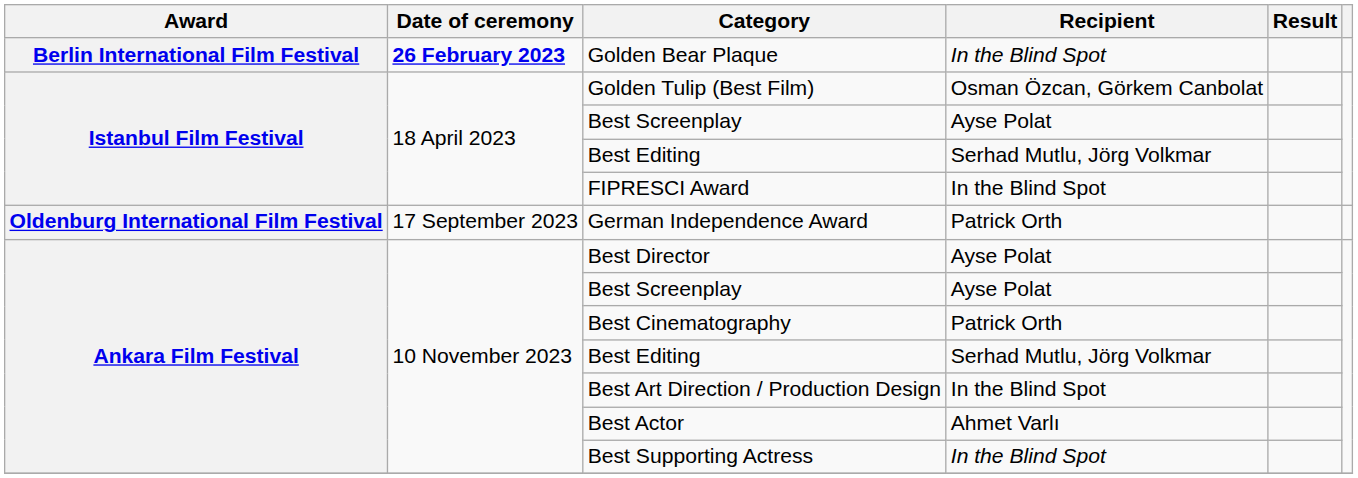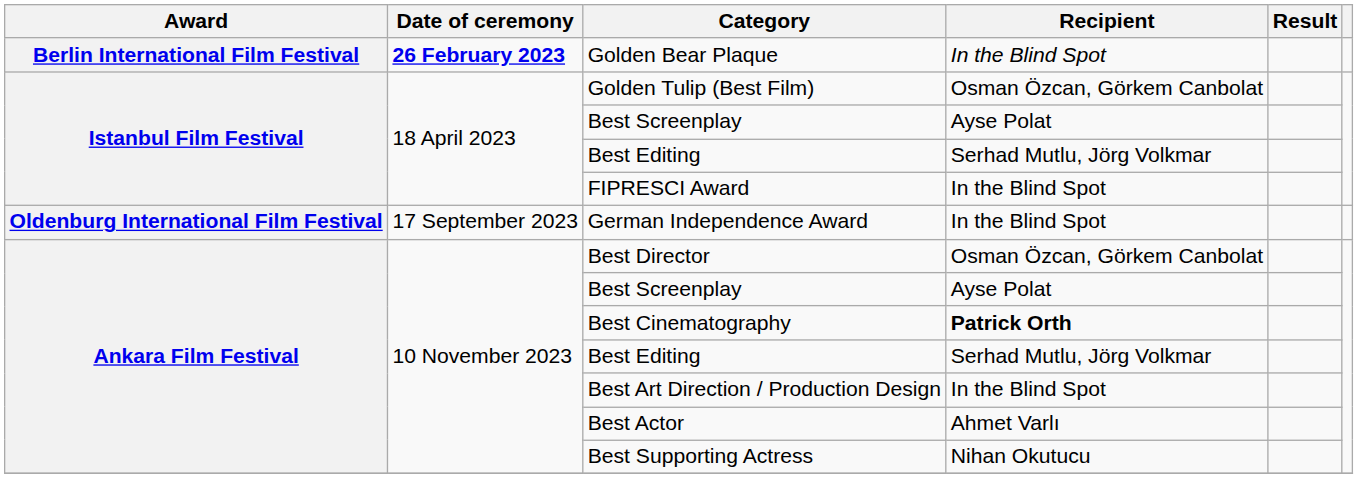German Independence Award | Recipient: Patrick Orth -> In the Blind Spot
Best Director | Recipient: Ayse Polat -> Osman Özcan, Görkem Canbolat
Best Cinematography | Recipient: normal -> bold
Best Supporting Actress | Recipient: In the Blind Spot -> Nihan Okutucu
